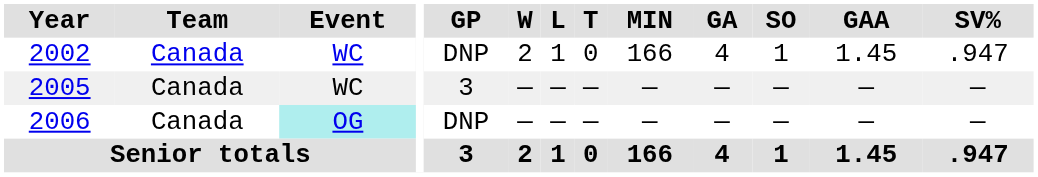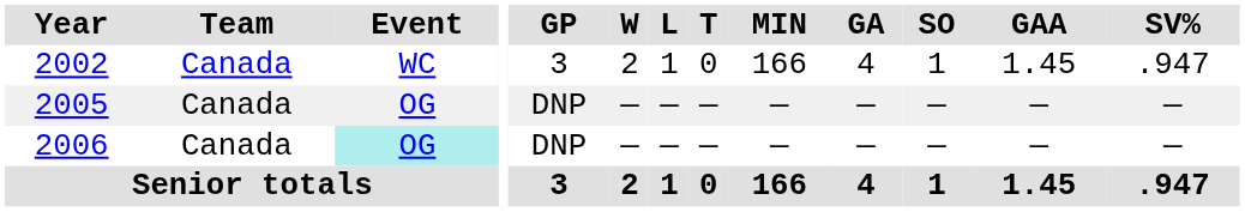2002 | GP: DNP -> 3
2005 | Event: WC -> OG
2005 | GP: 3 -> DNP
